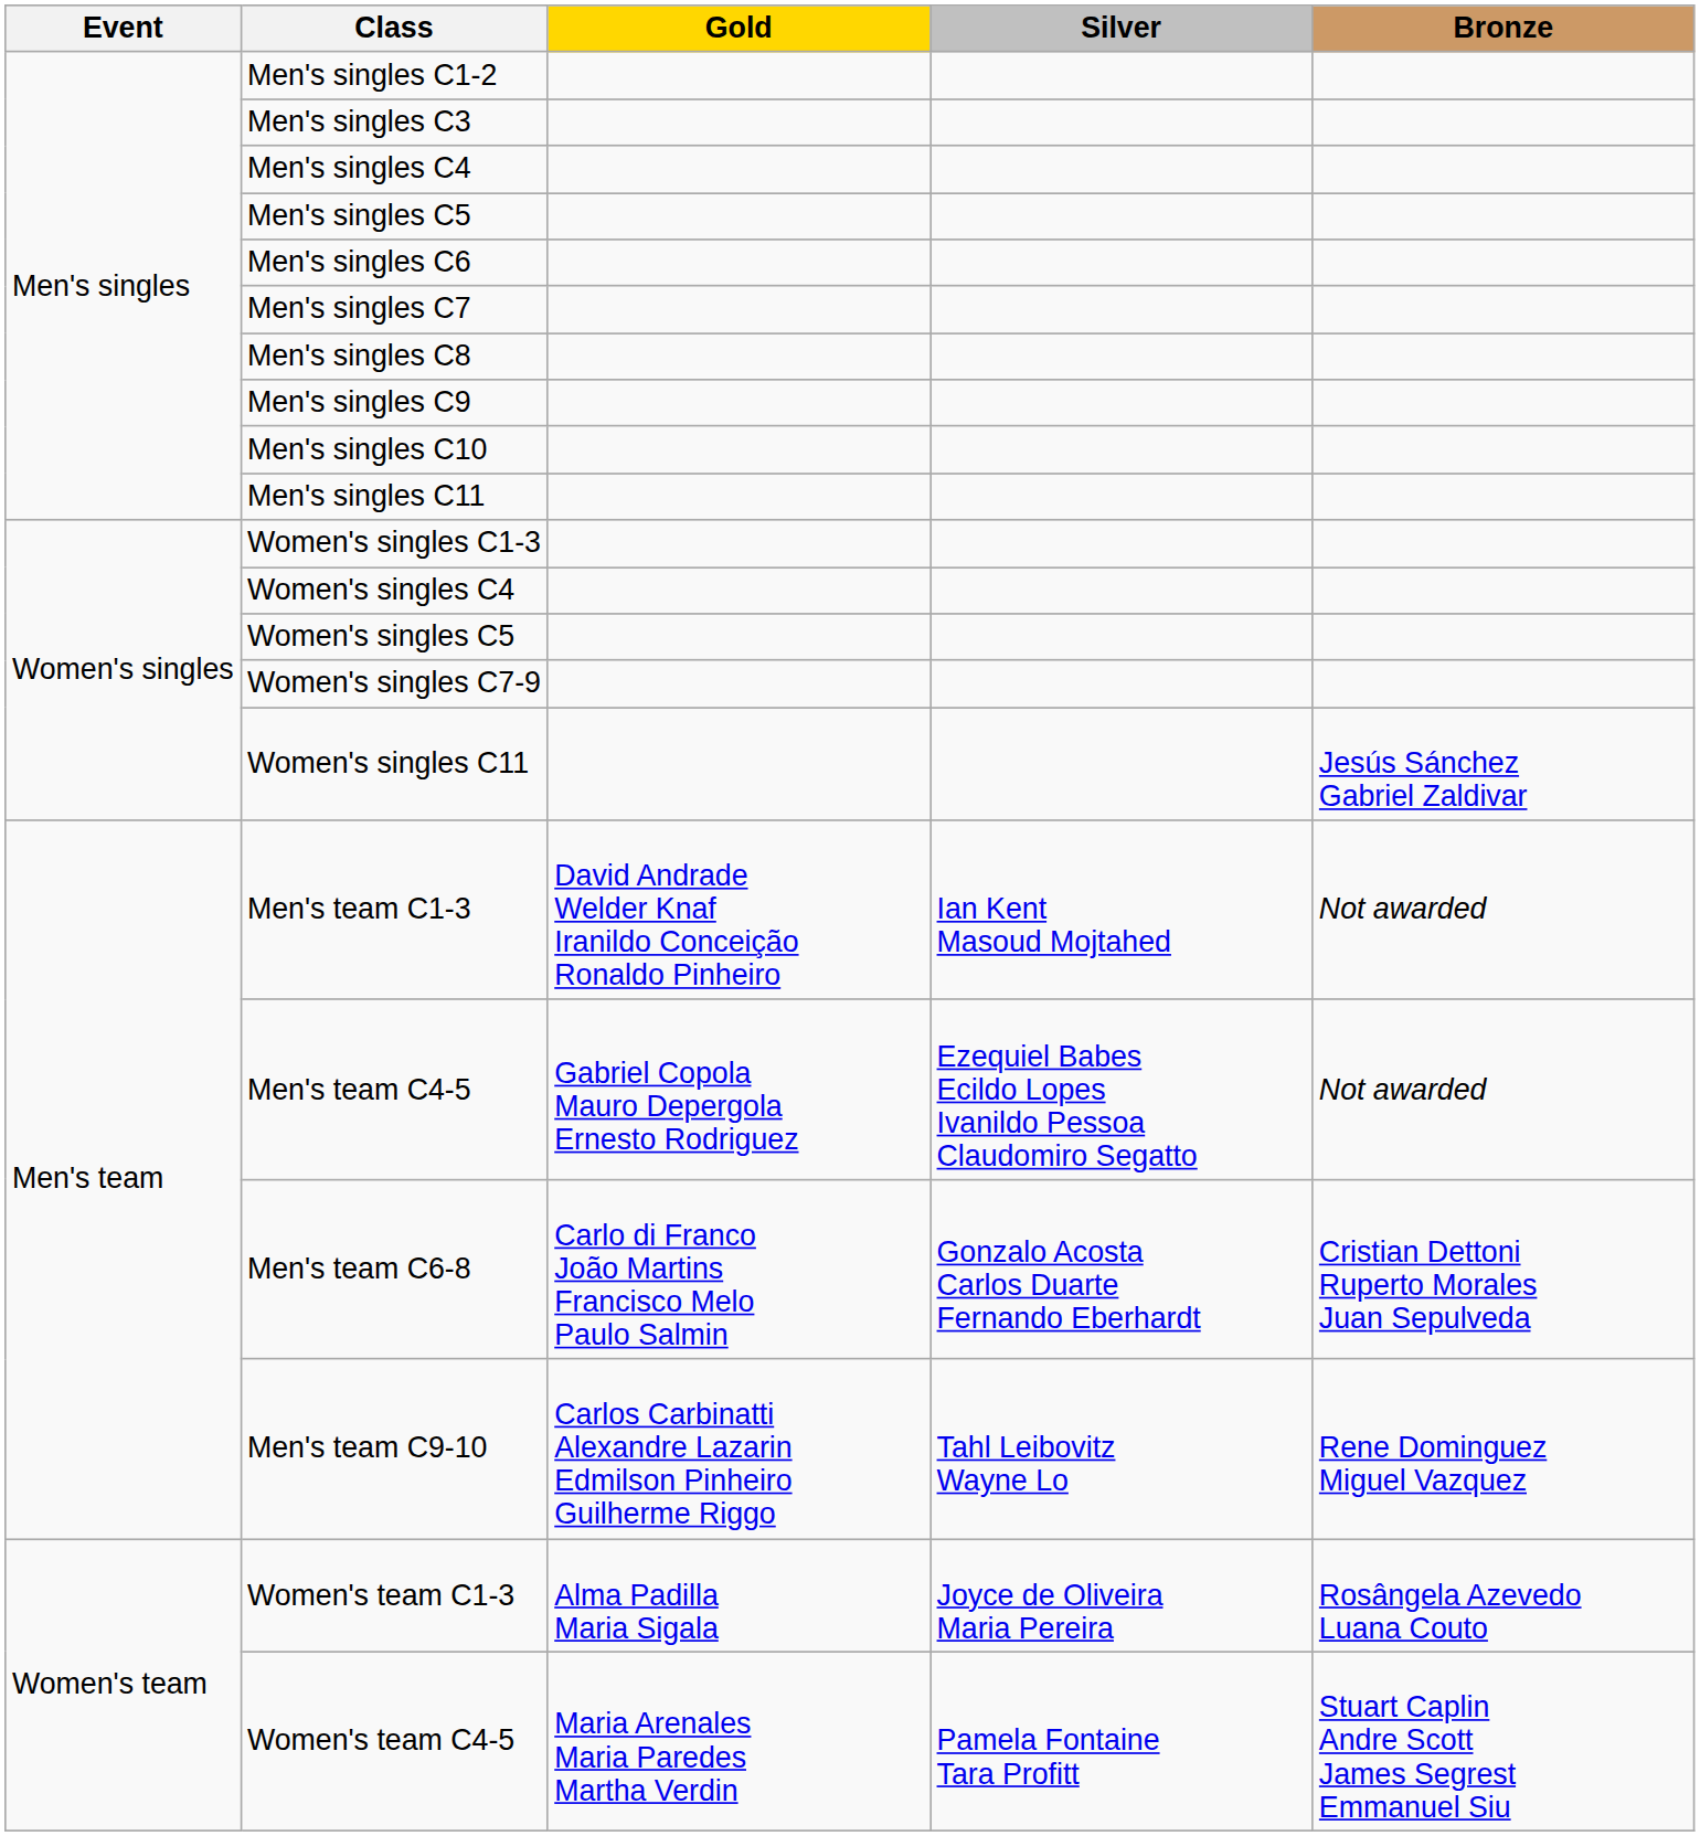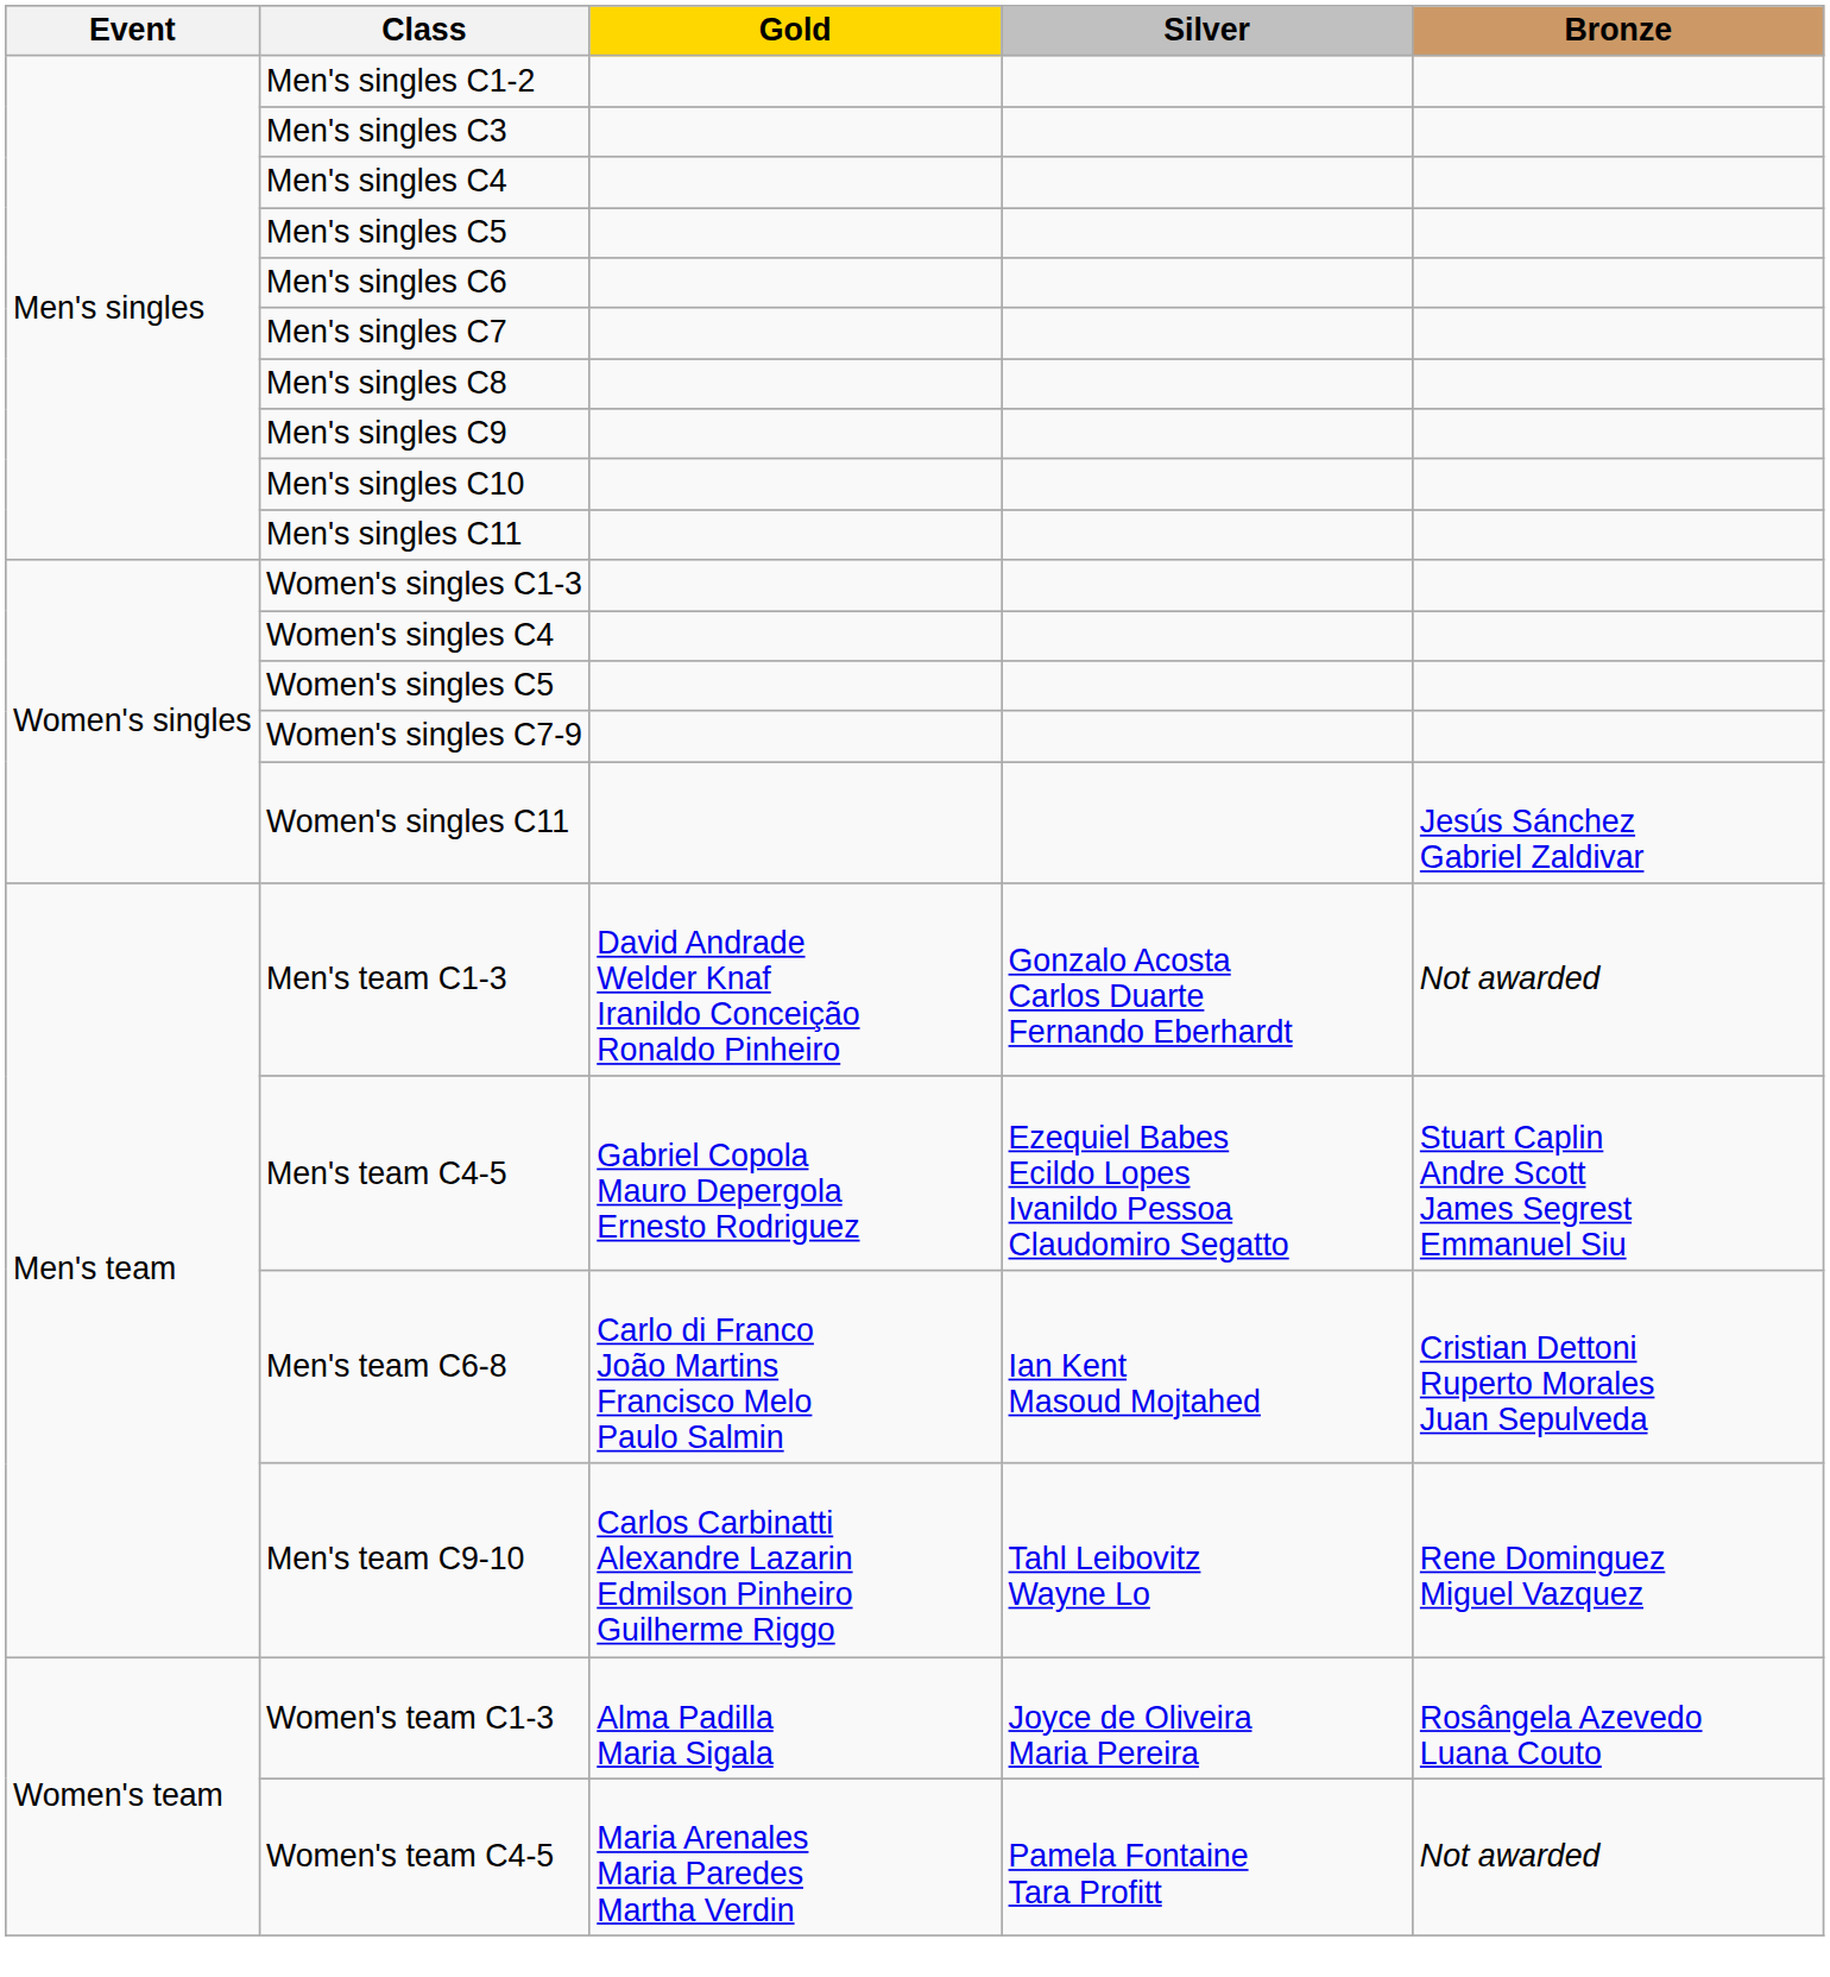Men's team C1-3 | Silver: Ian Kent Masoud Mojtahed -> Gonzalo Acosta Carlos Duarte Fernando Eberhardt
Men's team C4-5 | Bronze: Not awarded -> Stuart Caplin Andre Scott James Segrest Emmanuel Siu
Men's team C6-8 | Silver: Gonzalo Acosta Carlos Duarte Fernando Eberhardt -> Ian Kent Masoud Mojtahed
Women's team C4-5 | Bronze: Stuart Caplin Andre Scott James Segrest Emmanuel Siu -> Not awarded
